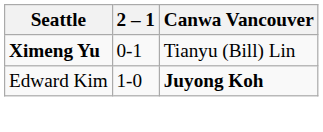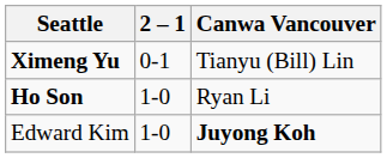+ row: Ho Son | 1-0 | Ryan Li
